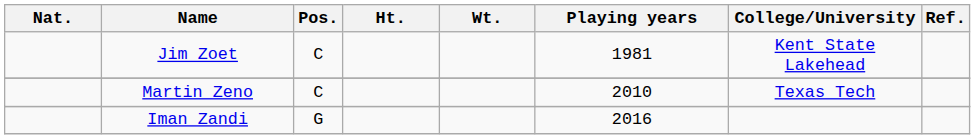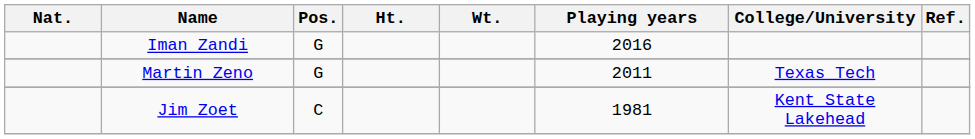rows swapped: Iman Zandi <-> Jim Zoet
Martin Zeno | Pos.: C -> G
Martin Zeno | Playing years: 2010 -> 2011
